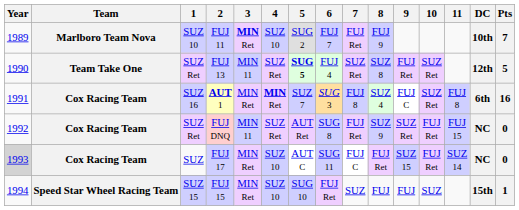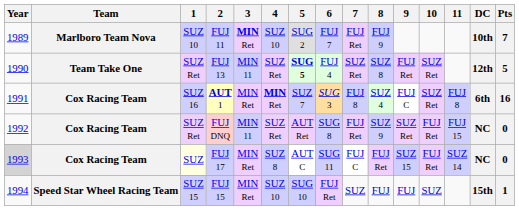FUJ 17 | 1: no background -> lightyellow background
FUJ 17 | 4: SUZ 10 -> SUZ 8
